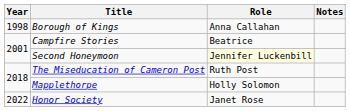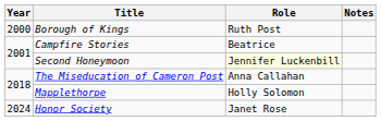Borough of Kings | Year: 1998 -> 2000
Borough of Kings | Role: Anna Callahan -> Ruth Post
The Miseducation of Cameron Post | Role: Ruth Post -> Anna Callahan
Honor Society | Year: 2022 -> 2024
